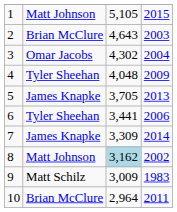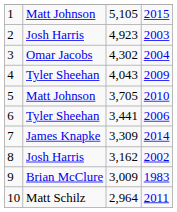2 | column 2: Brian McClure -> Josh Harris
2 | column 3: 4,643 -> 4,923
4 | column 3: 4,048 -> 4,043
5 | column 2: James Knapke -> Matt Johnson
5 | column 4: 2013 -> 2010
8 | column 2: Matt Johnson -> Josh Harris
8 | column 3: lightblue background -> no background
9 | column 2: Matt Schilz -> Brian McClure
10 | column 2: Brian McClure -> Matt Schilz
